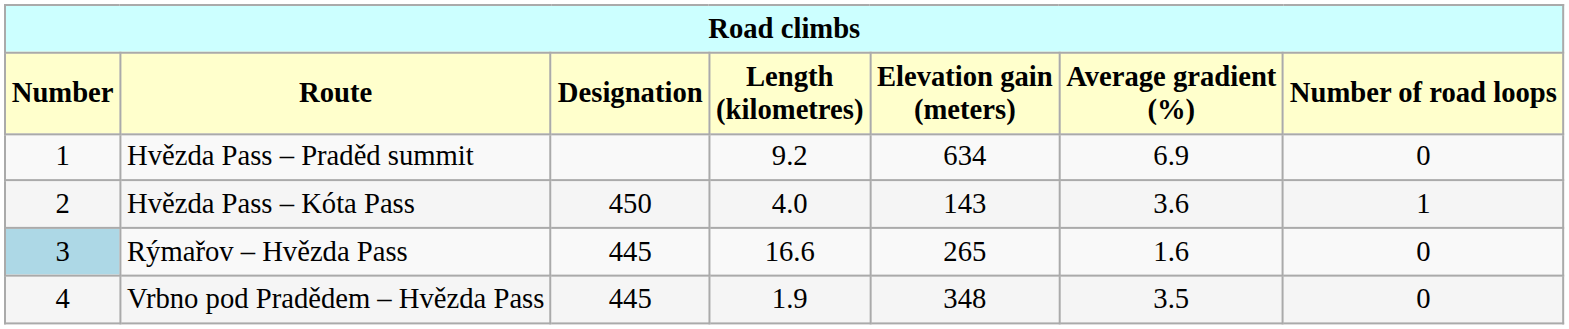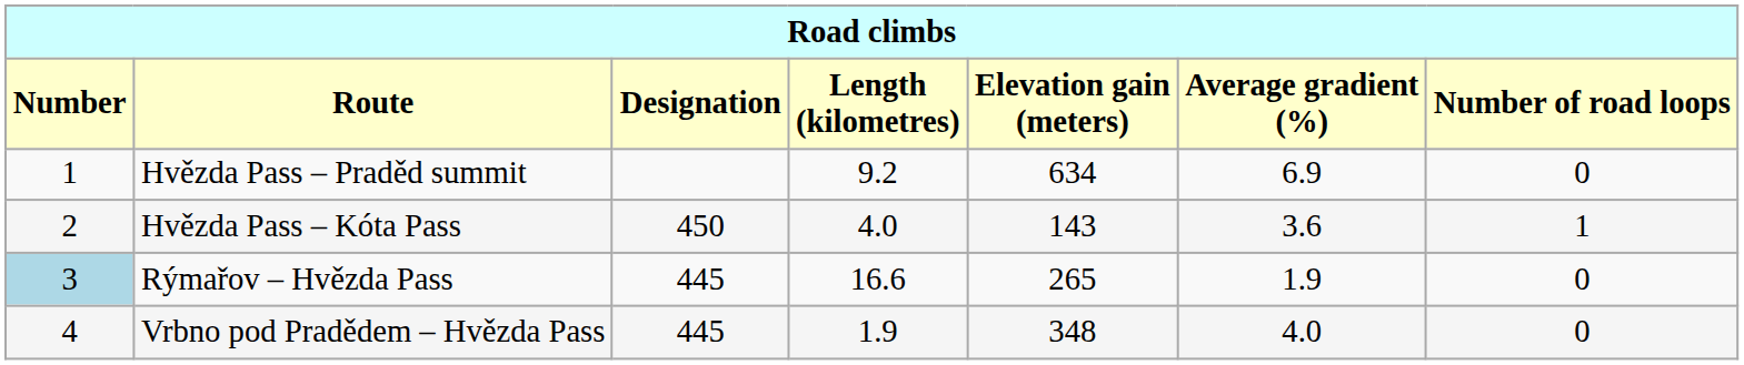Rýmařov – Hvězda Pass | column 6: 1.6 -> 1.9
Vrbno pod Pradědem – Hvězda Pass | column 6: 3.5 -> 4.0
